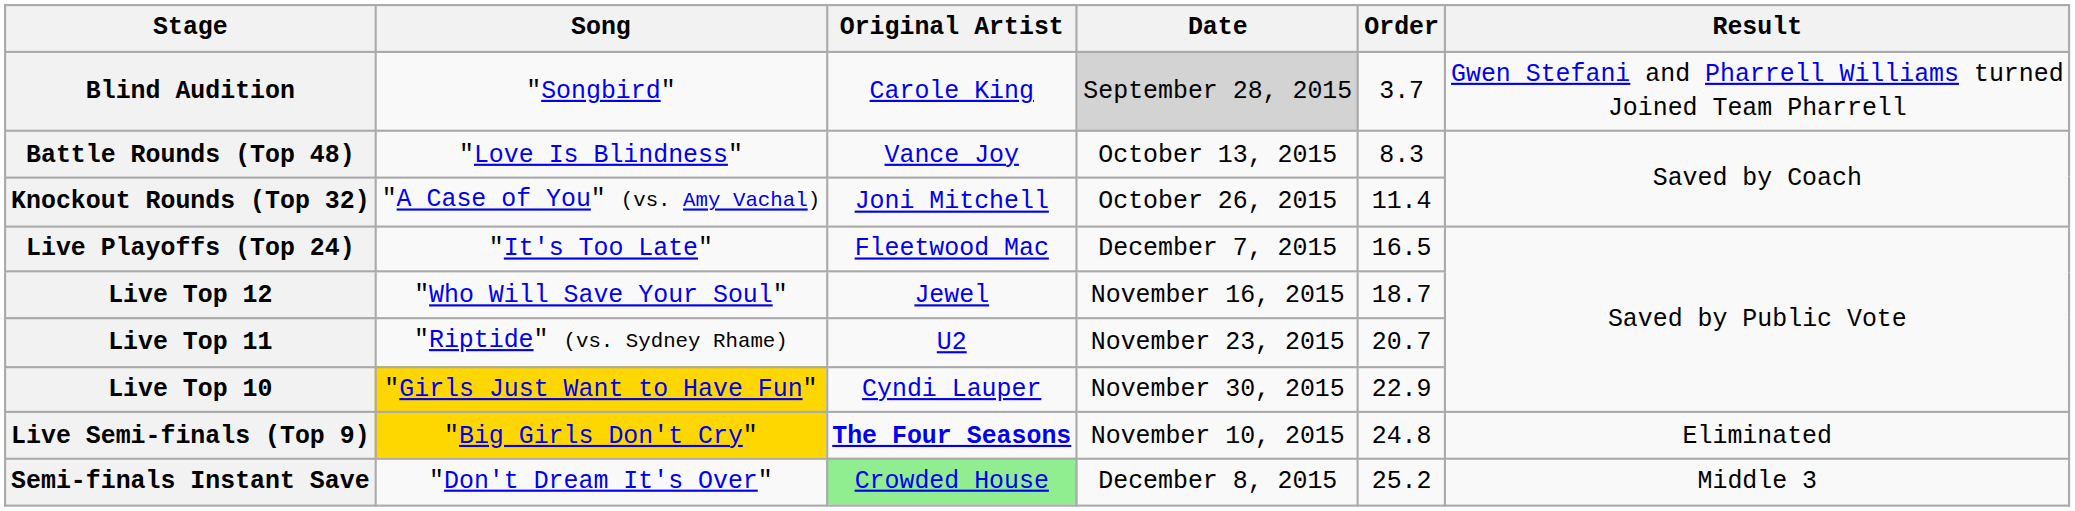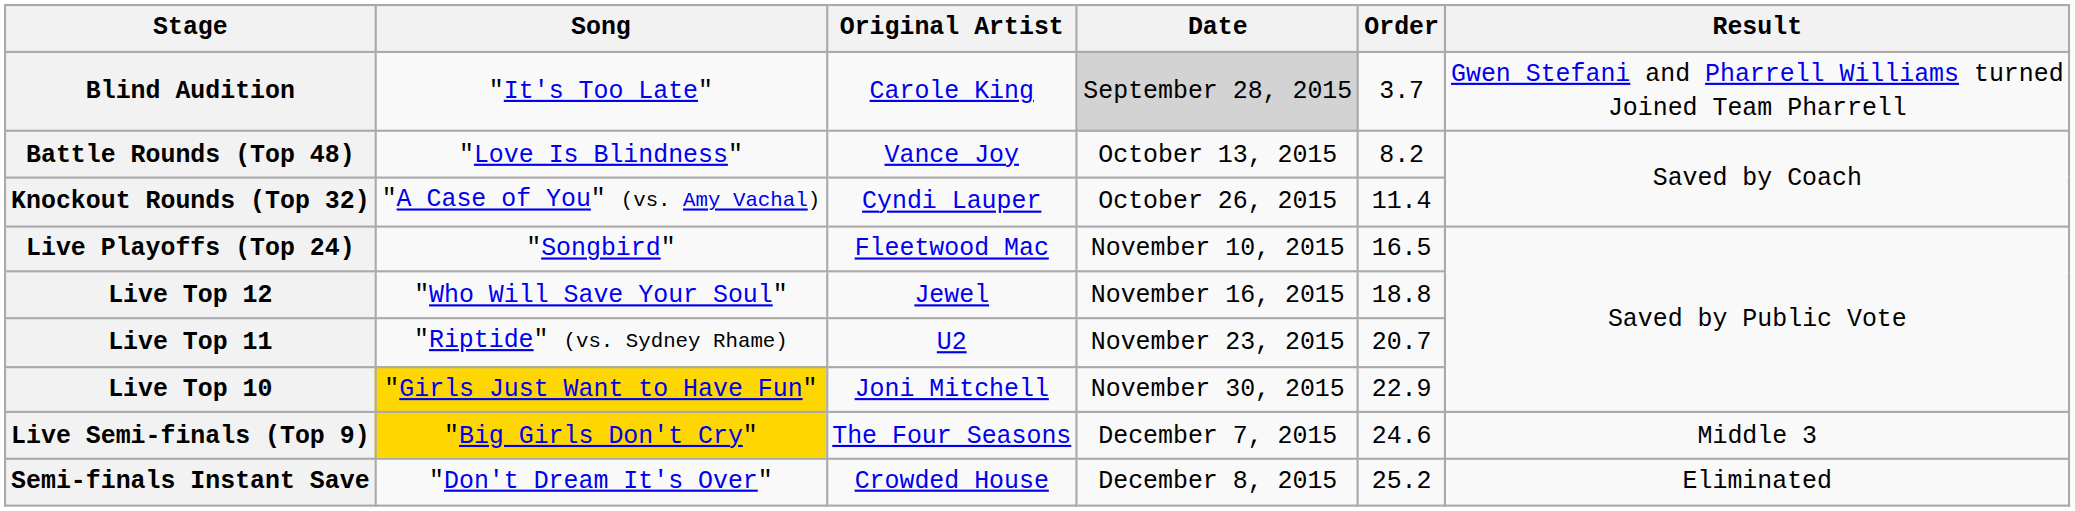Blind Audition | Song: "Songbird" -> "It's Too Late"
Battle Rounds (Top 48) | Order: 8.3 -> 8.2
Knockout Rounds (Top 32) | Original Artist: Joni Mitchell -> Cyndi Lauper
Live Playoffs (Top 24) | Song: "It's Too Late" -> "Songbird"
Live Playoffs (Top 24) | Date: December 7, 2015 -> November 10, 2015
Live Top 12 | Order: 18.7 -> 18.8
Live Top 10 | Original Artist: Cyndi Lauper -> Joni Mitchell
Live Semi-finals (Top 9) | Original Artist: bold -> normal
Live Semi-finals (Top 9) | Date: November 10, 2015 -> December 7, 2015
Live Semi-finals (Top 9) | Order: 24.8 -> 24.6
Live Semi-finals (Top 9) | Result: Eliminated -> Middle 3
Semi-finals Instant Save | Original Artist: lightgreen background -> no background
Semi-finals Instant Save | Result: Middle 3 -> Eliminated
